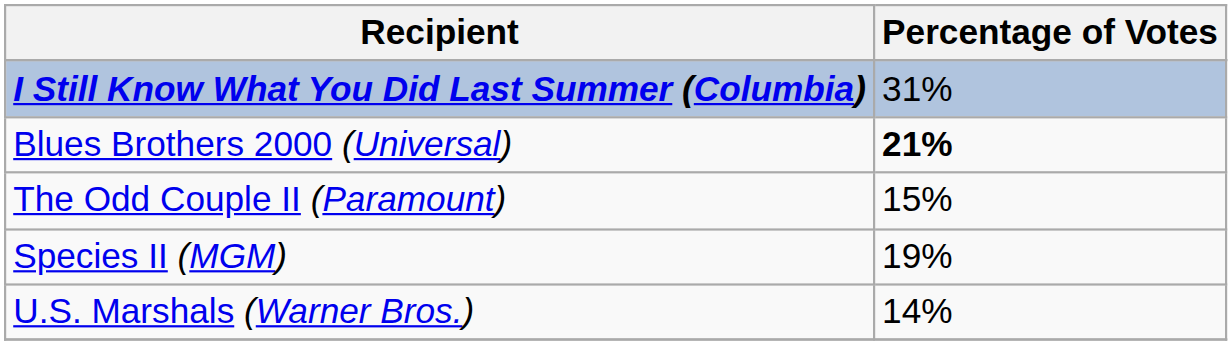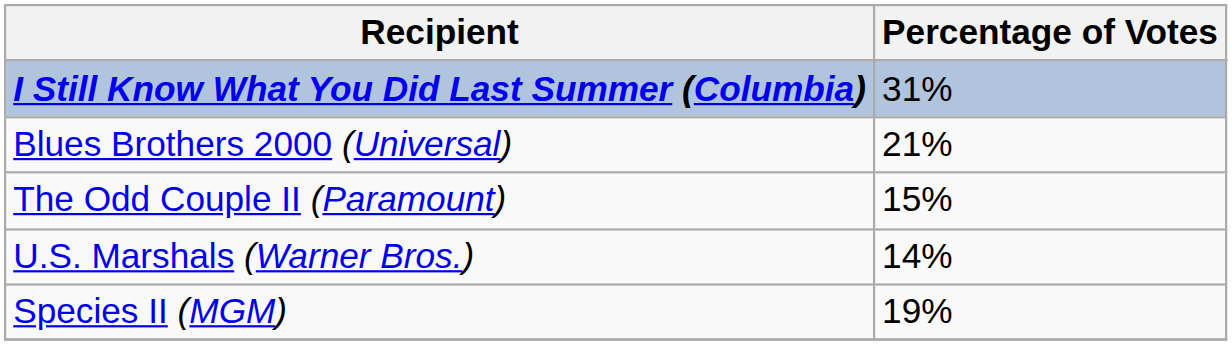Blues Brothers 2000 (Universal) | Percentage of Votes: bold -> normal
rows swapped: Species II (MGM) <-> U.S. Marshals (Warner Bros.)
